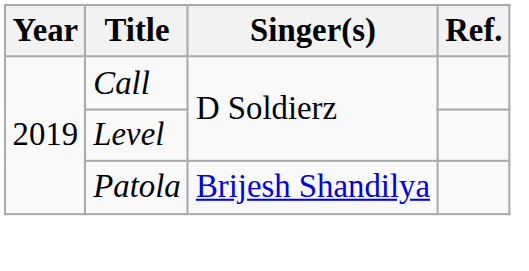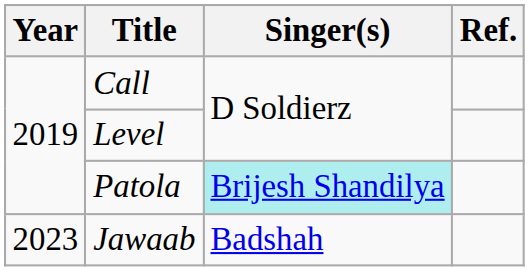Patola | Singer(s): no background -> paleturquoise background
+ row: 2023 | Jawaab | Badshah
